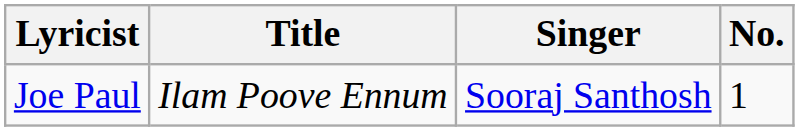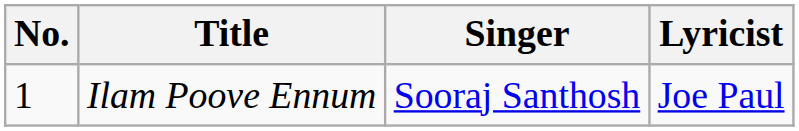columns swapped: No. <-> Lyricist
